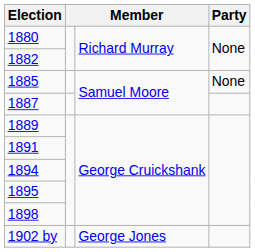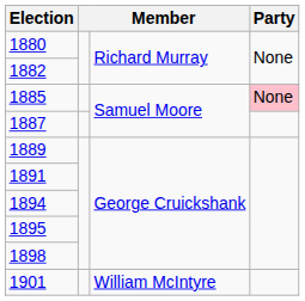1885 | Party: no background -> pink background
+ row: 1901 | William McIntyre
- row: 1902 by | George Jones
